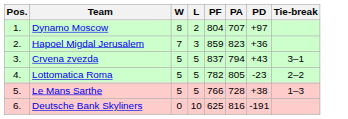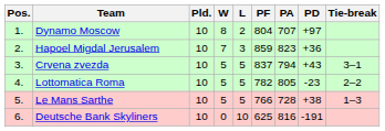+ column: Pld. | 10 | 10 | 10 | 10 | 10 | 10
